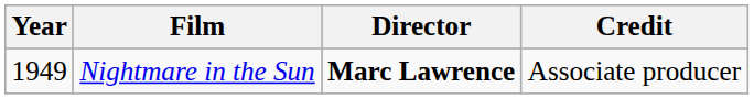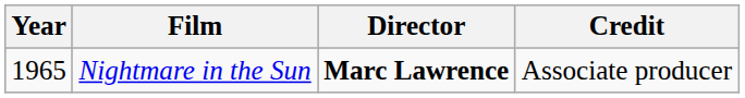Nightmare in the Sun | Year: 1949 -> 1965
